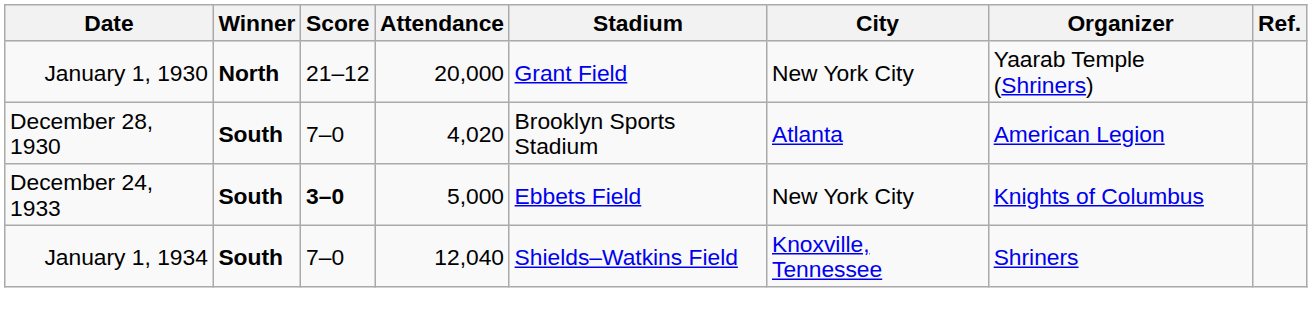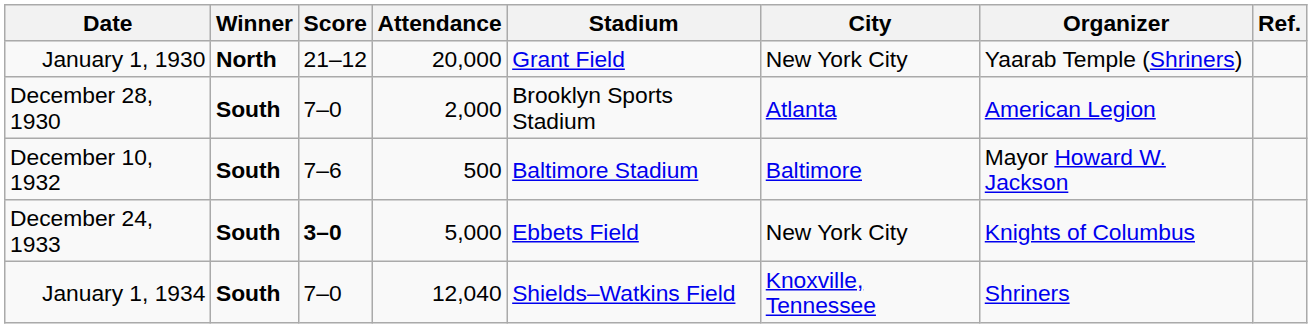December 28, 1930 | Attendance: 4,020 -> 2,000
+ row: December 10, 1932 | South | 7–6 | 500 | Baltimore Stadium | Baltimore | Mayor Howard W. Jackson
